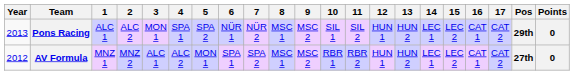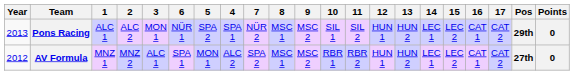columns swapped: 4 <-> 6
